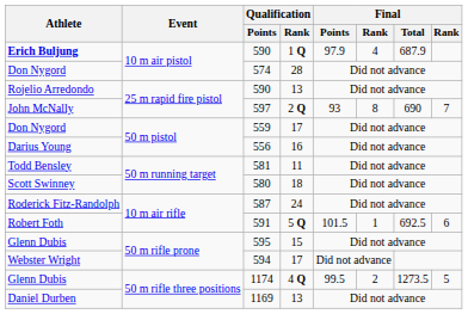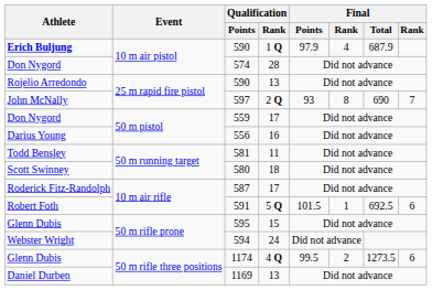587 | Qualification / Rank: 24 -> 17
594 | Qualification / Rank: 17 -> 24
1174 | column 8: 5 -> 6
